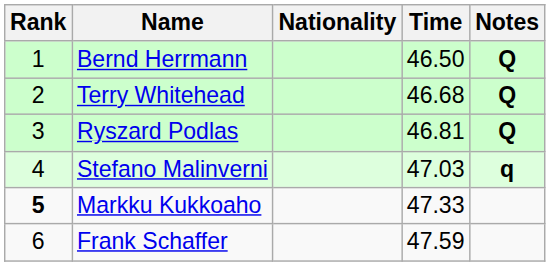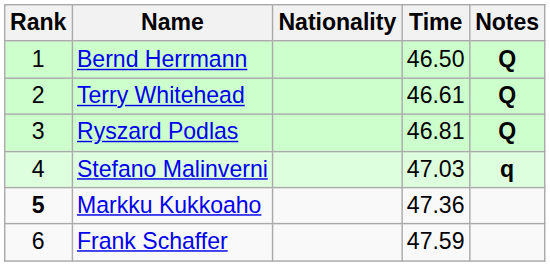Terry Whitehead | Time: 46.68 -> 46.61
Markku Kukkoaho | Time: 47.33 -> 47.36
